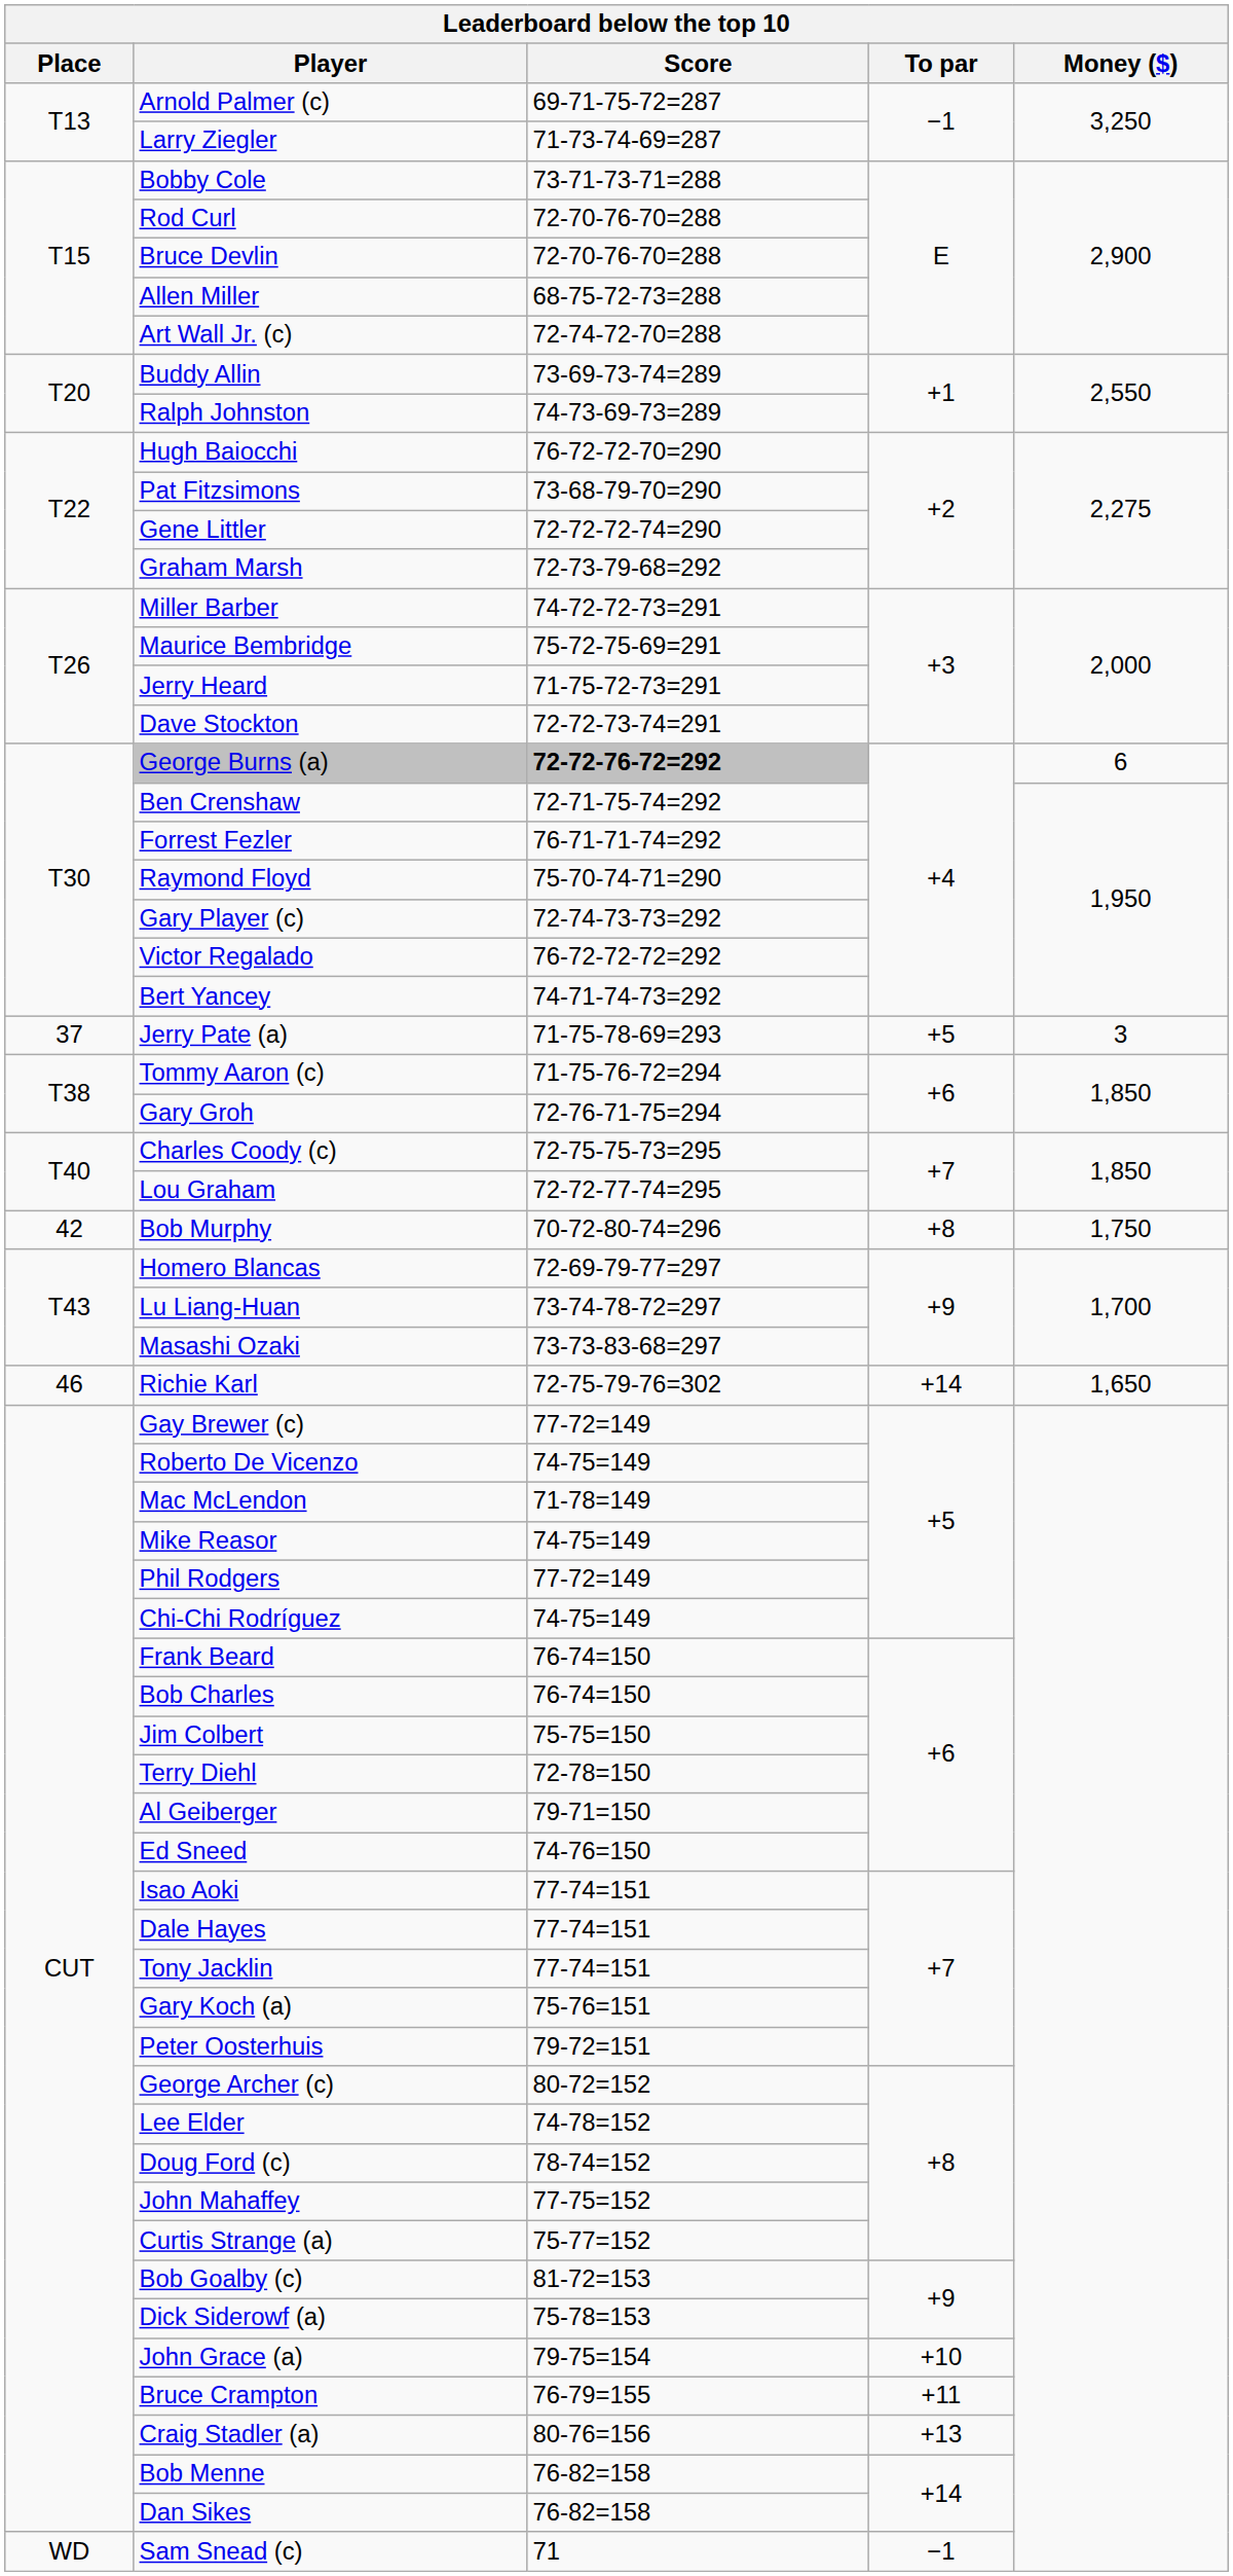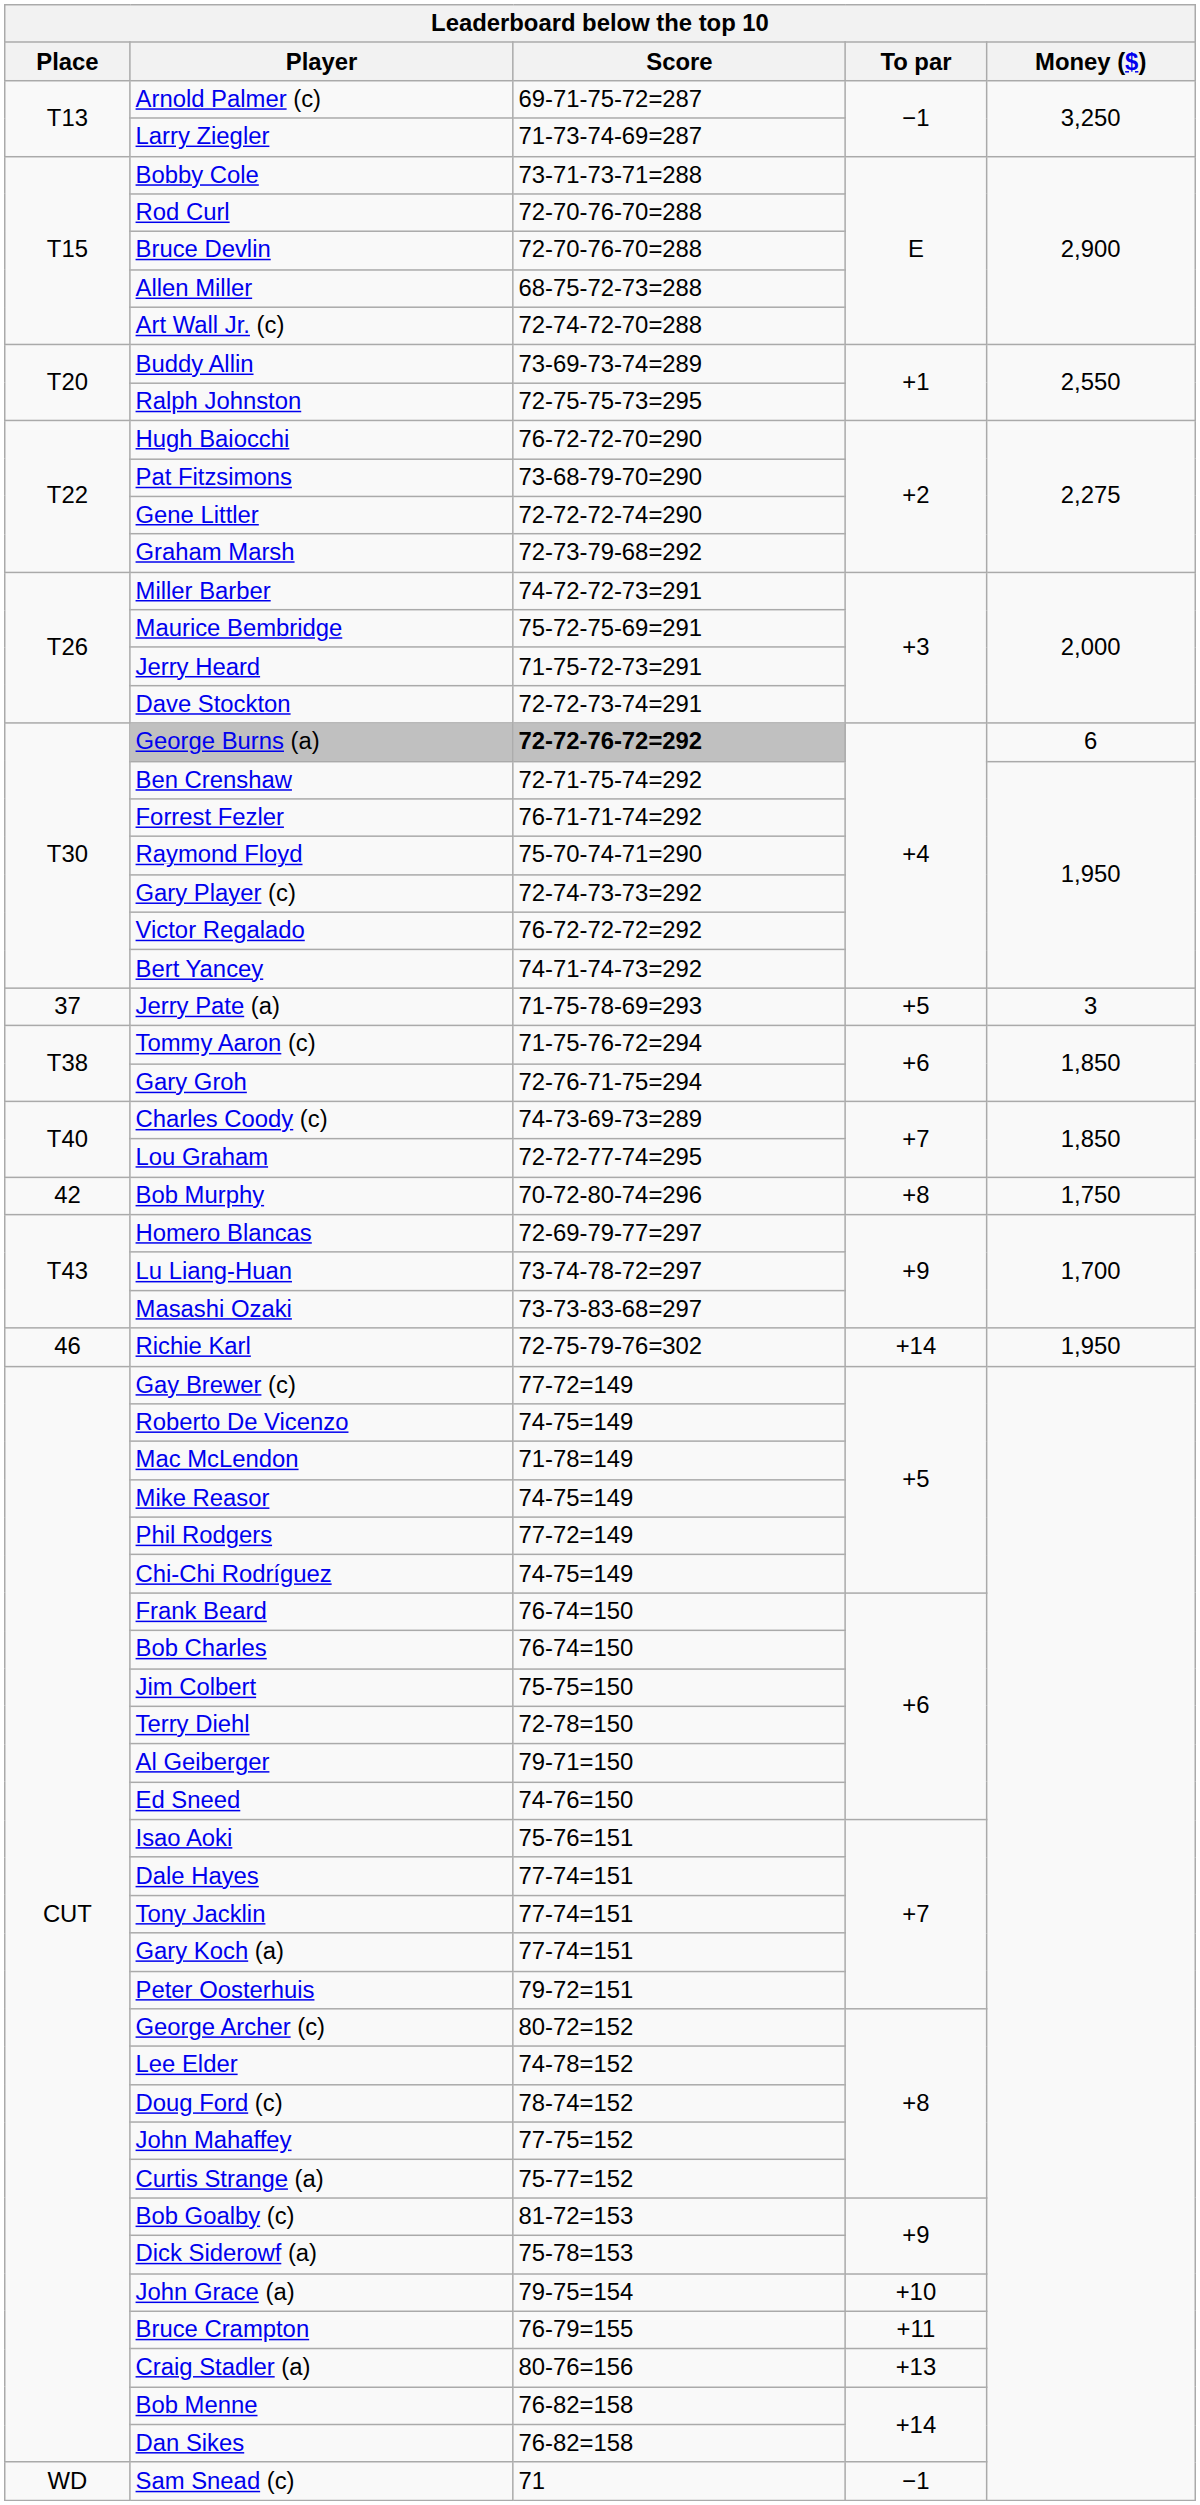Ralph Johnston | Score: 74-73-69-73=289 -> 72-75-75-73=295
Charles Coody (c) | Score: 72-75-75-73=295 -> 74-73-69-73=289
Richie Karl | Money ($): 1,650 -> 1,950
Isao Aoki | Score: 77-74=151 -> 75-76=151
Gary Koch (a) | Score: 75-76=151 -> 77-74=151
